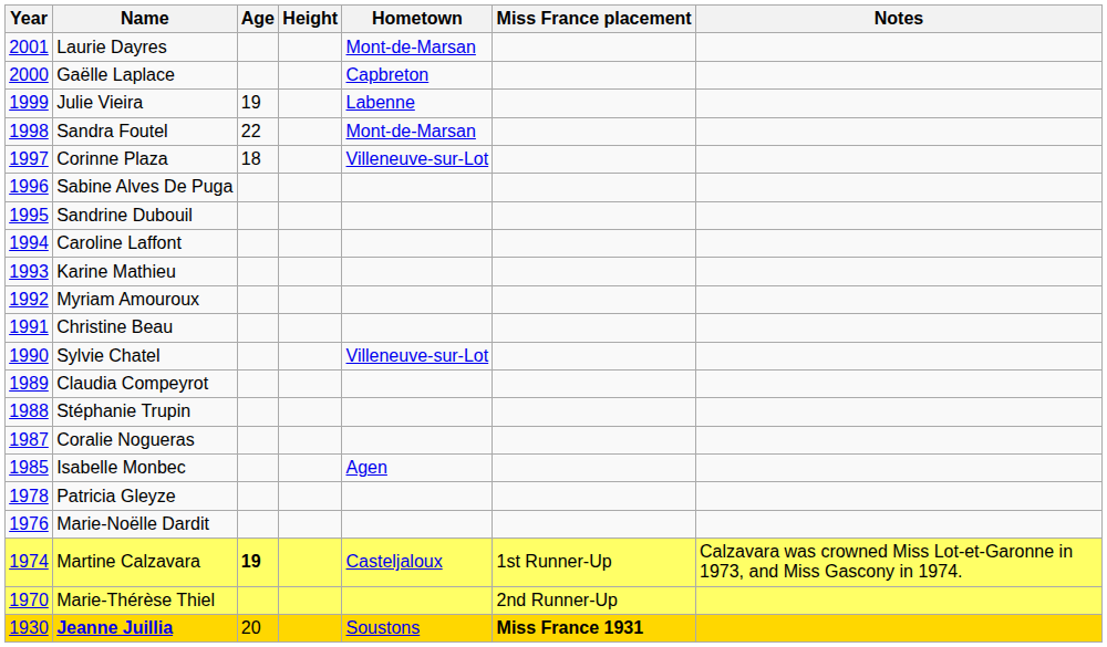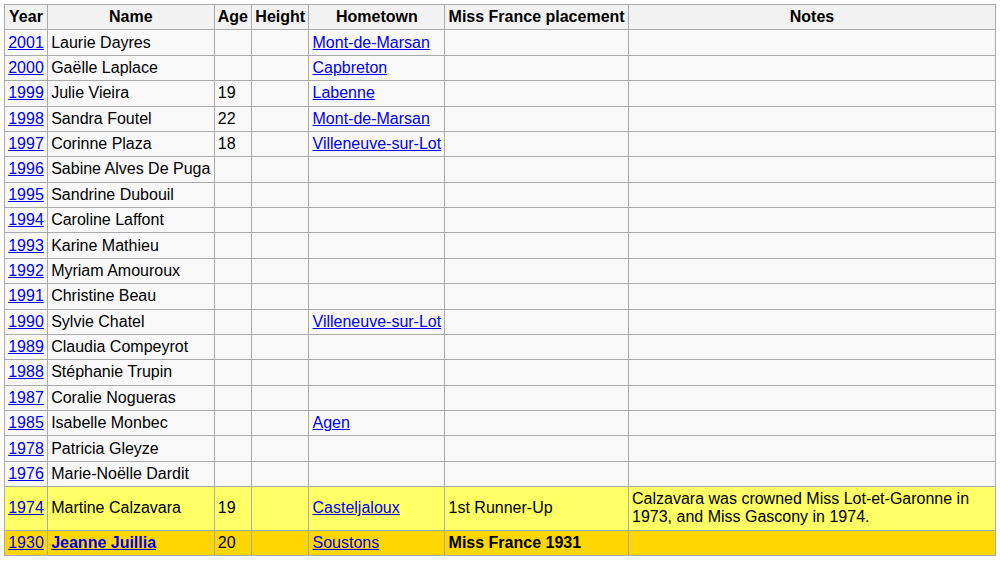Martine Calzavara | Age: bold -> normal
- row: 1970 | Marie-Thérèse Thiel | 2nd Runner-Up
